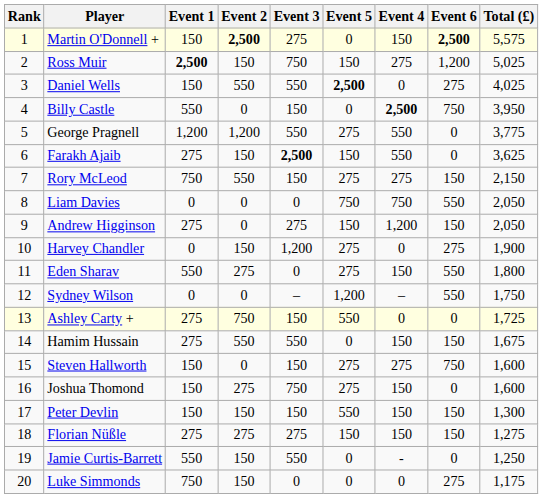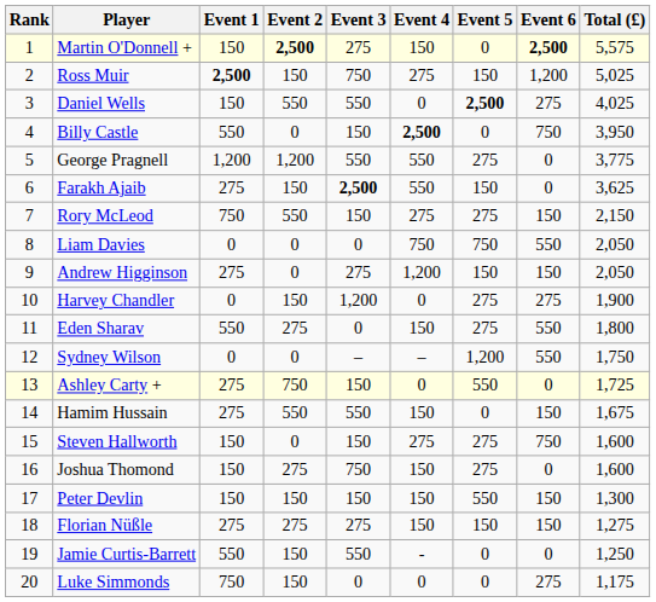columns swapped: Event 4 <-> Event 5
